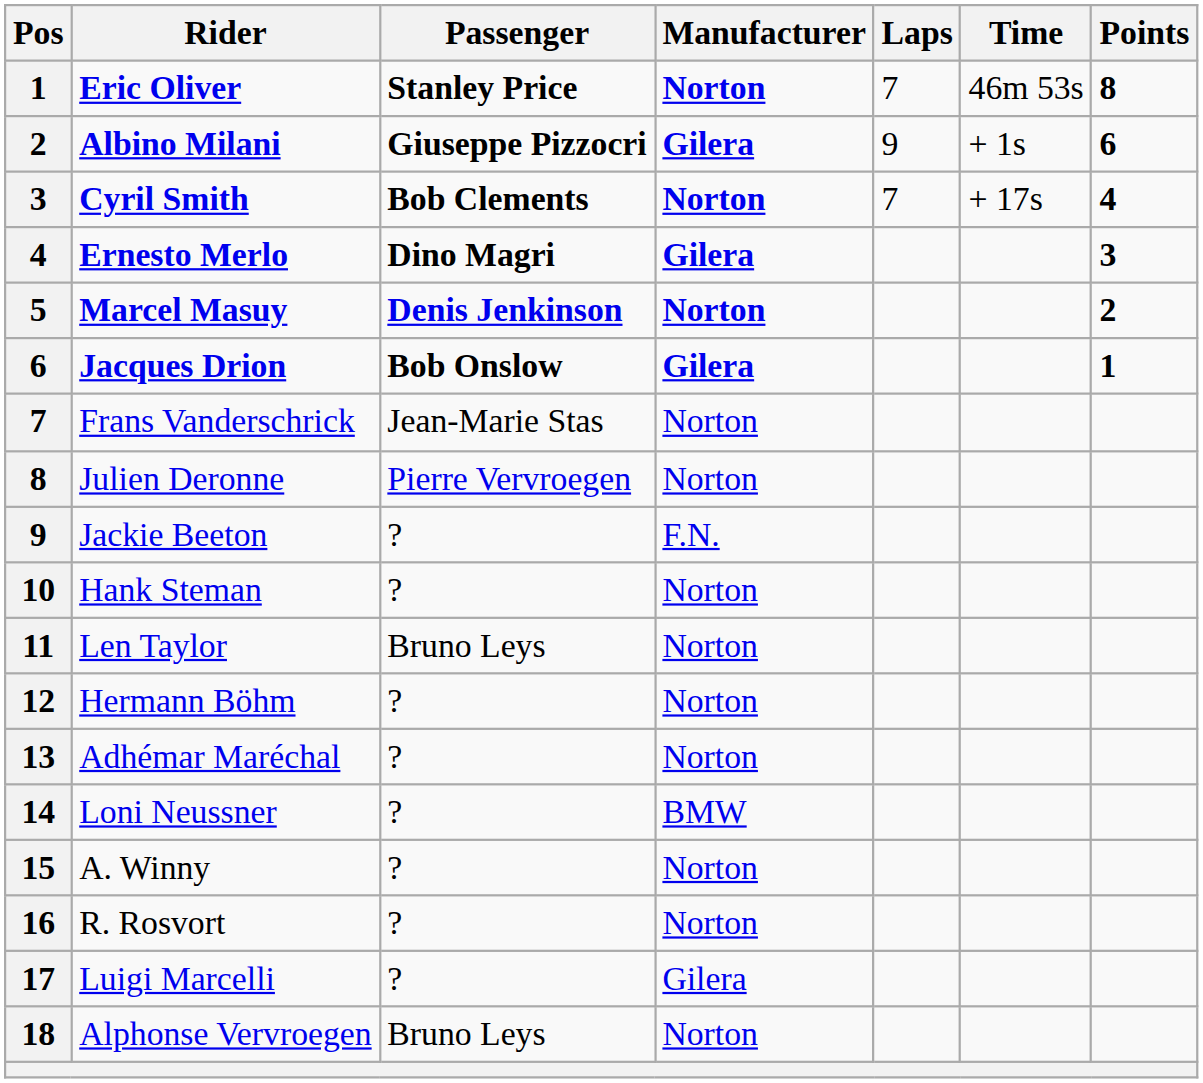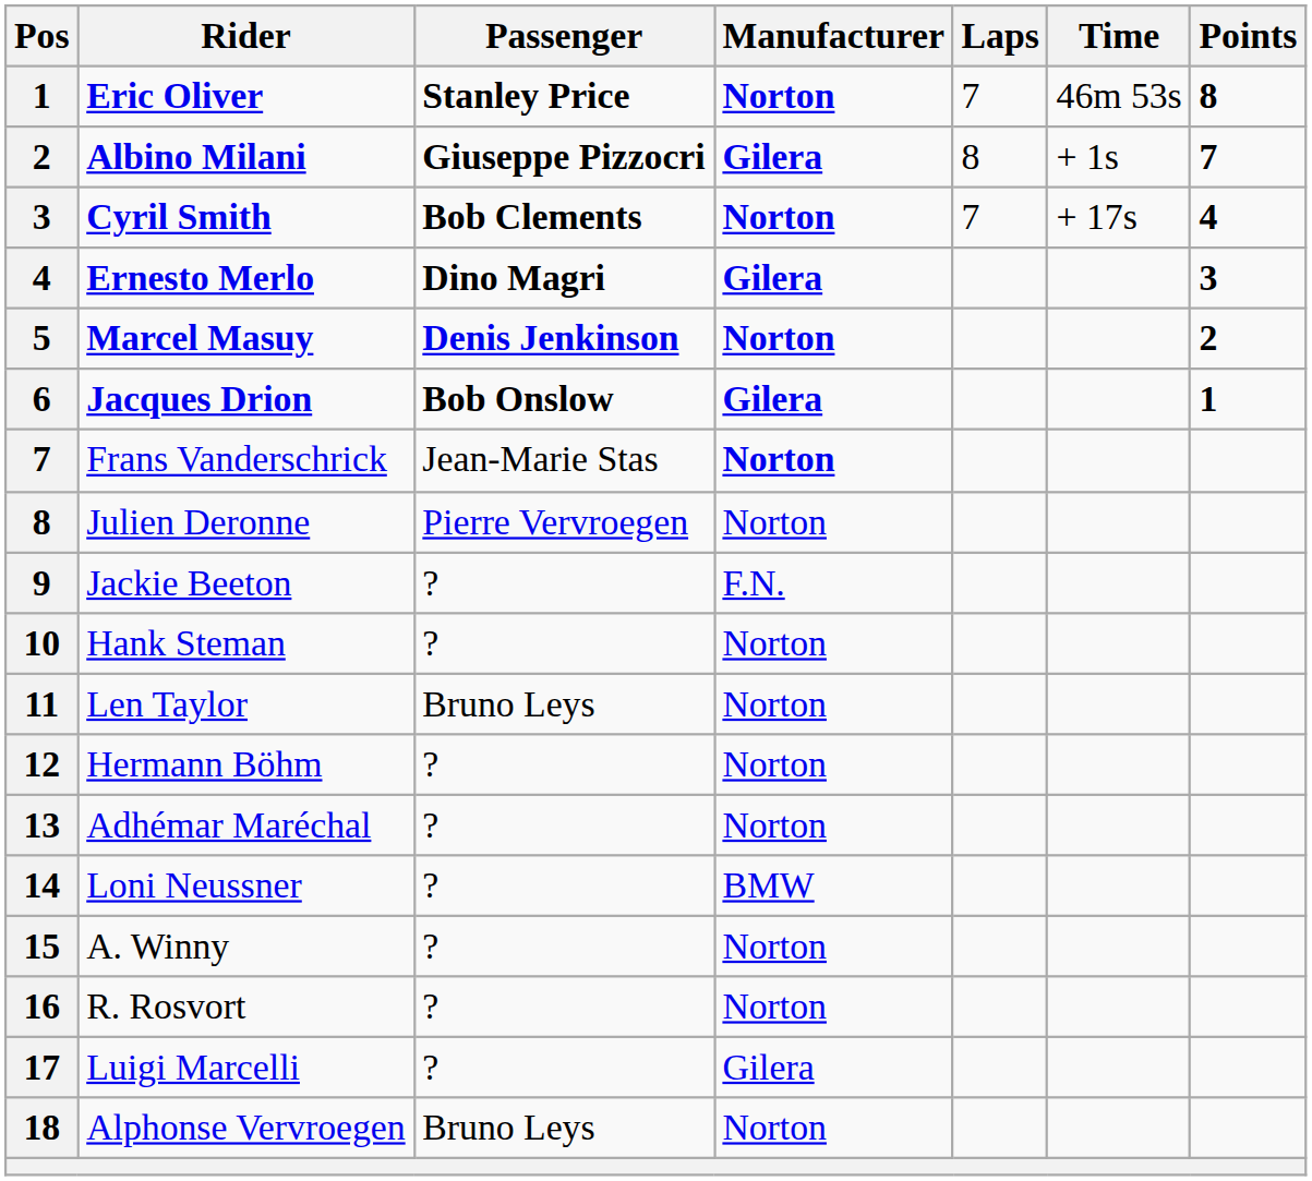Albino Milani | Laps: 9 -> 8
Albino Milani | Points: 6 -> 7
Frans Vanderschrick | Manufacturer: normal -> bold
